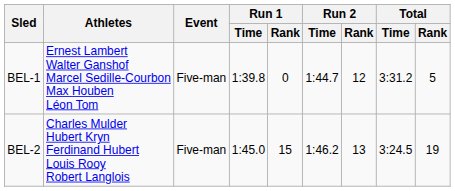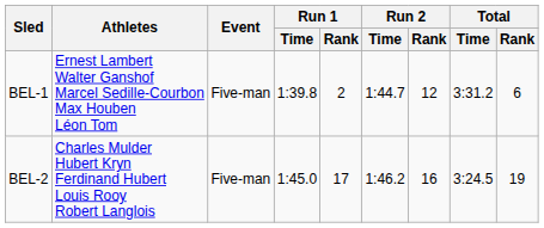BEL-1 | Run 1 / Rank: 0 -> 2
BEL-1 | Total / Rank: 5 -> 6
BEL-2 | Run 1 / Rank: 15 -> 17
BEL-2 | Run 2 / Rank: 13 -> 16
